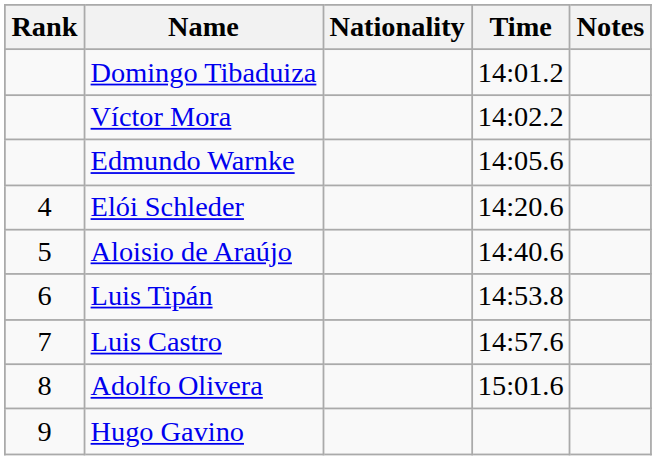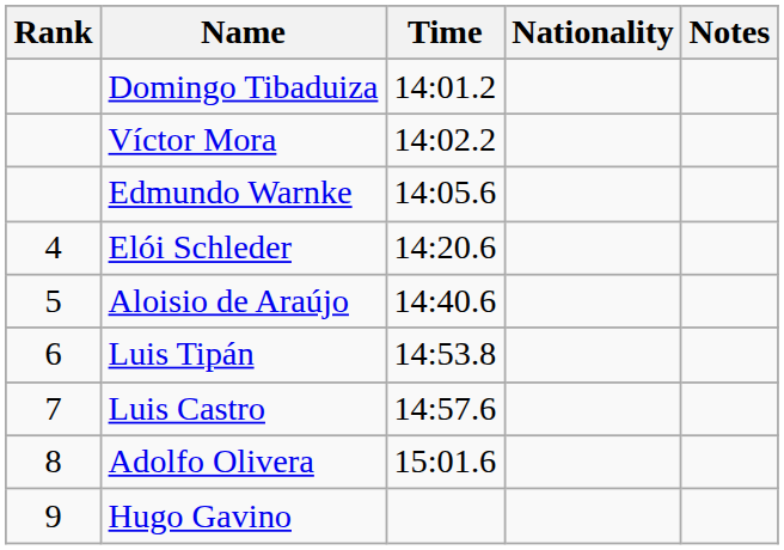columns swapped: Nationality <-> Time
